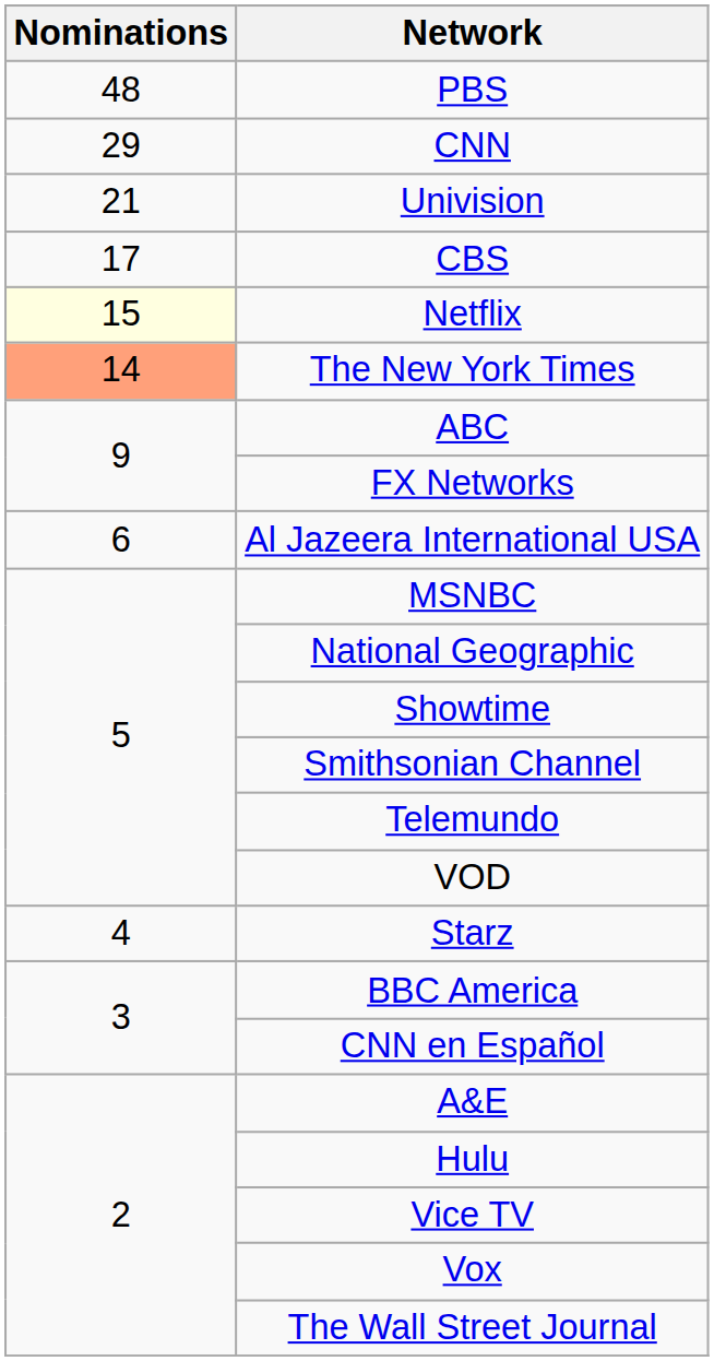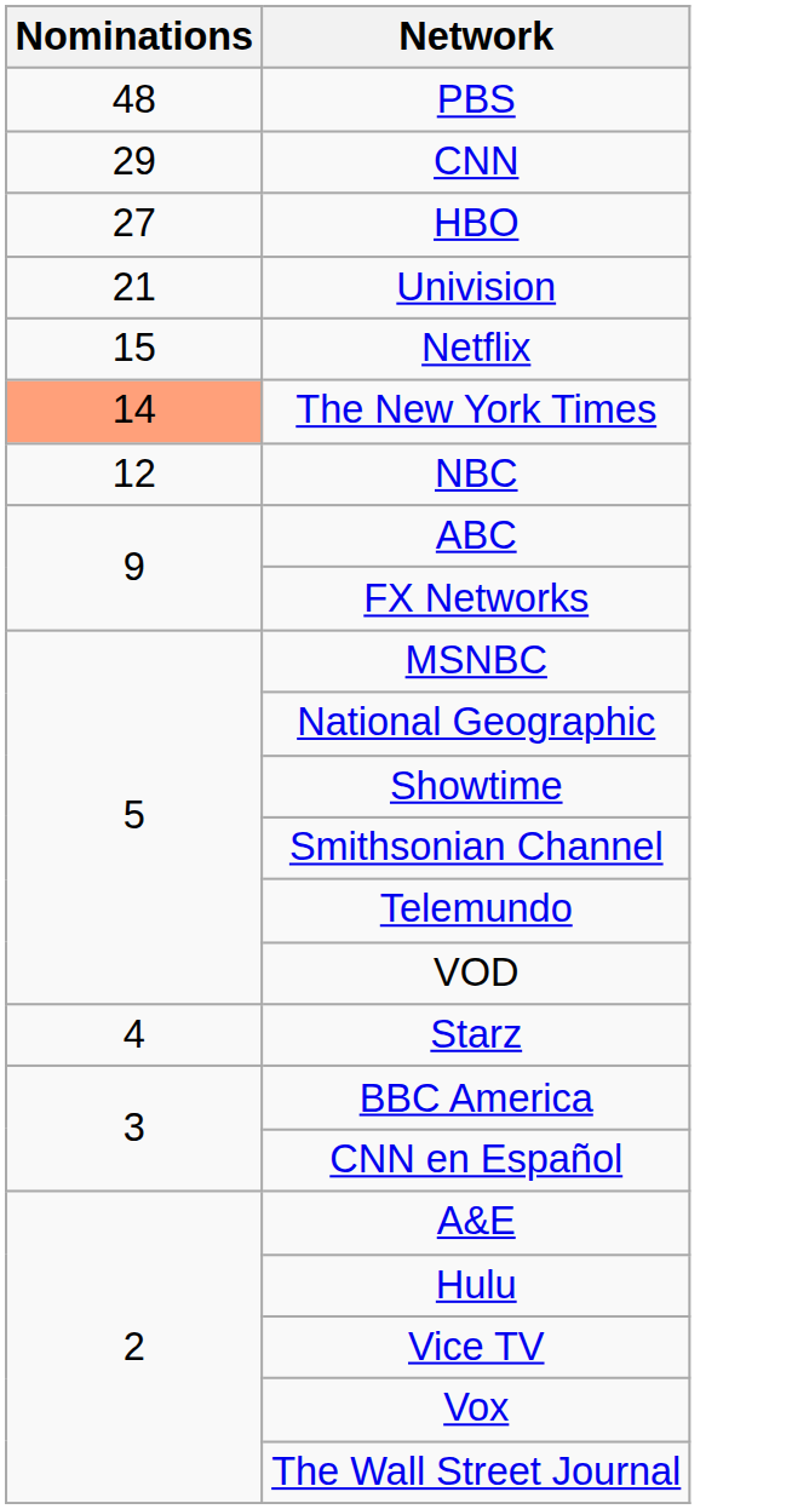+ row: 27 | HBO
- row: 17 | CBS
Netflix | Nominations: lightyellow background -> no background
+ row: 12 | NBC
- row: 6 | Al Jazeera International USA
